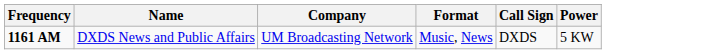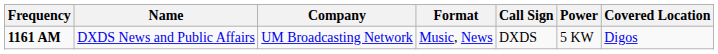+ column: Covered Location | Digos
